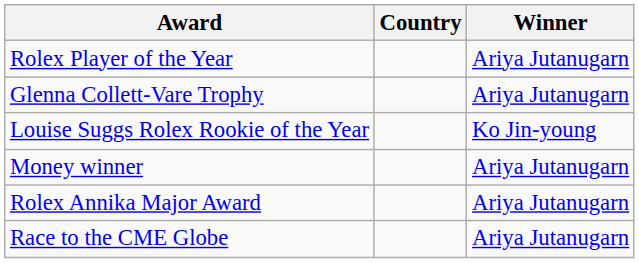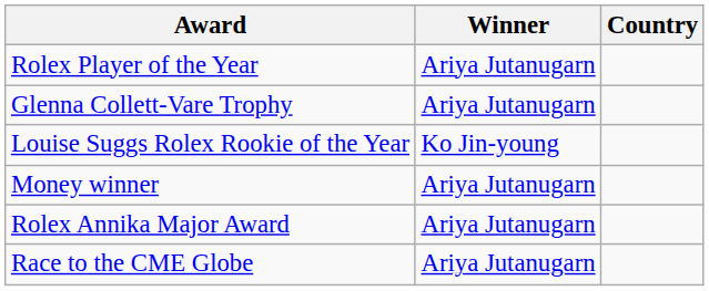columns swapped: Winner <-> Country
